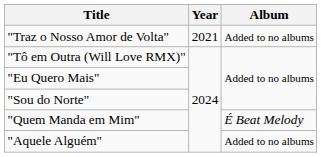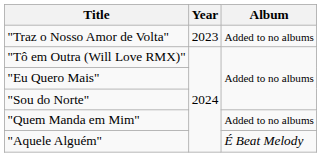"Traz o Nosso Amor de Volta" | Year: 2021 -> 2023
"Quem Manda em Mim" | Album: É Beat Melody -> Added to no albums
"Aquele Alguém" | Album: Added to no albums -> É Beat Melody
